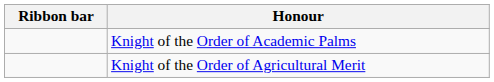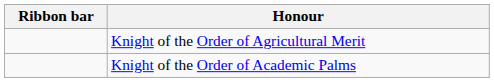rows swapped: Knight of the Order of Academic Palms <-> Knight of the Order of Agricultural Merit
